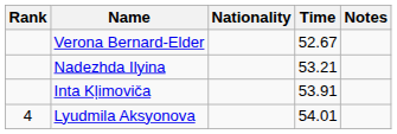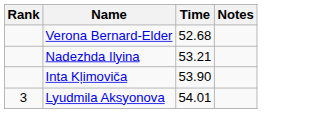- column: Nationality
Verona Bernard-Elder | Time: 52.67 -> 52.68
Inta Kļimoviča | Time: 53.91 -> 53.90
Lyudmila Aksyonova | Rank: 4 -> 3
